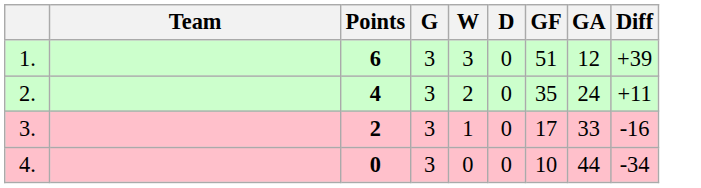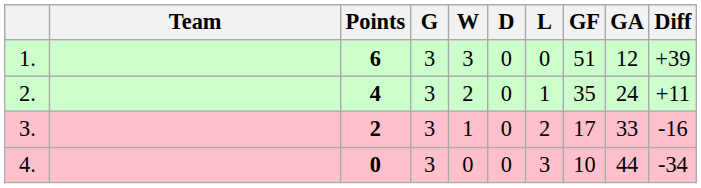+ column: L | 0 | 1 | 2 | 3
